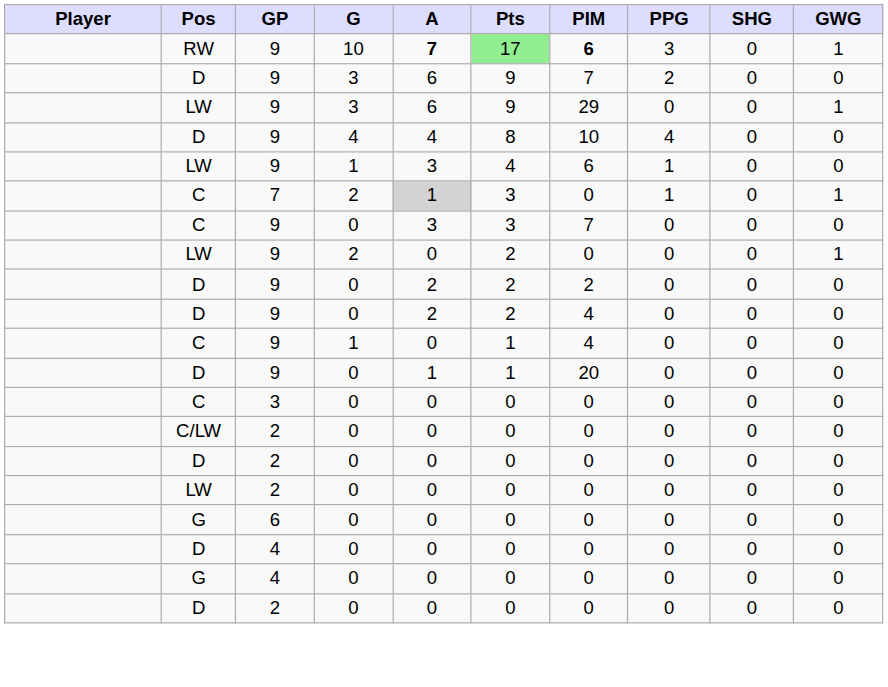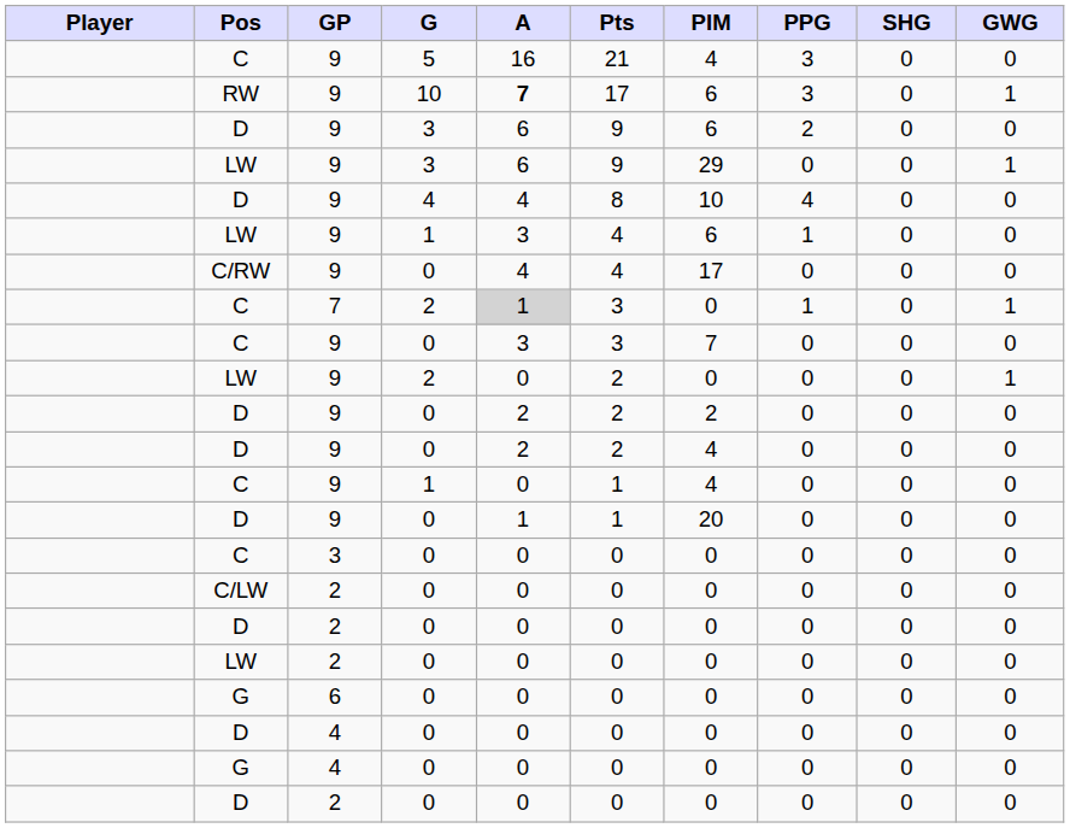+ row: C | 9 | 5 | 16 | 21 | 4 | 3 | 0 | 0
RW | Pts: lightgreen background -> no background
RW | PIM: bold -> normal
D / 3 | PIM: 7 -> 6
+ row: C/RW | 9 | 0 | 4 | 4 | 17 | 0 | 0 | 0
